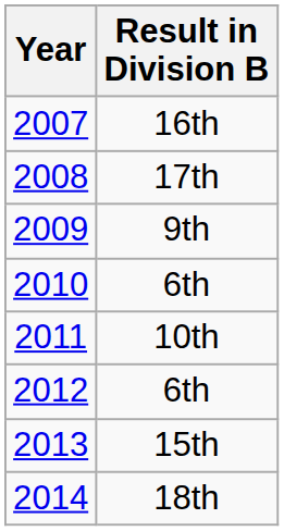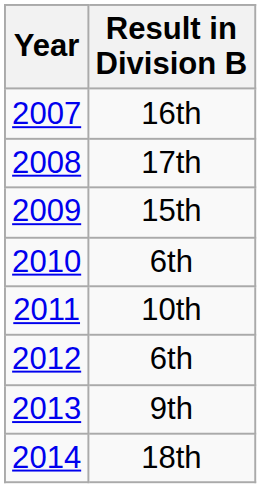2009 | Result in Division B: 9th -> 15th
2013 | Result in Division B: 15th -> 9th
